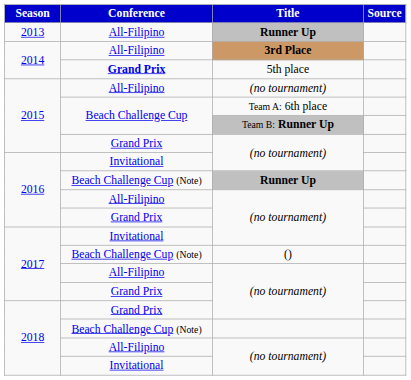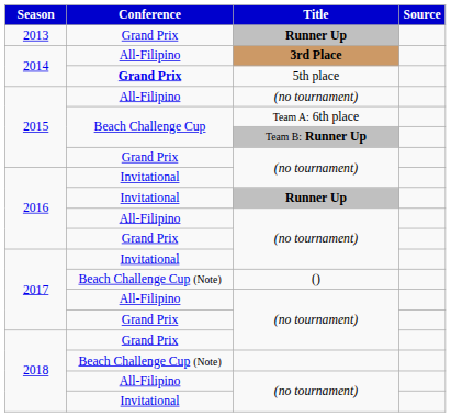2013 / Runner Up | Conference: All-Filipino -> Grand Prix
2016 / Runner Up | Conference: Beach Challenge Cup (Note) -> Invitational
